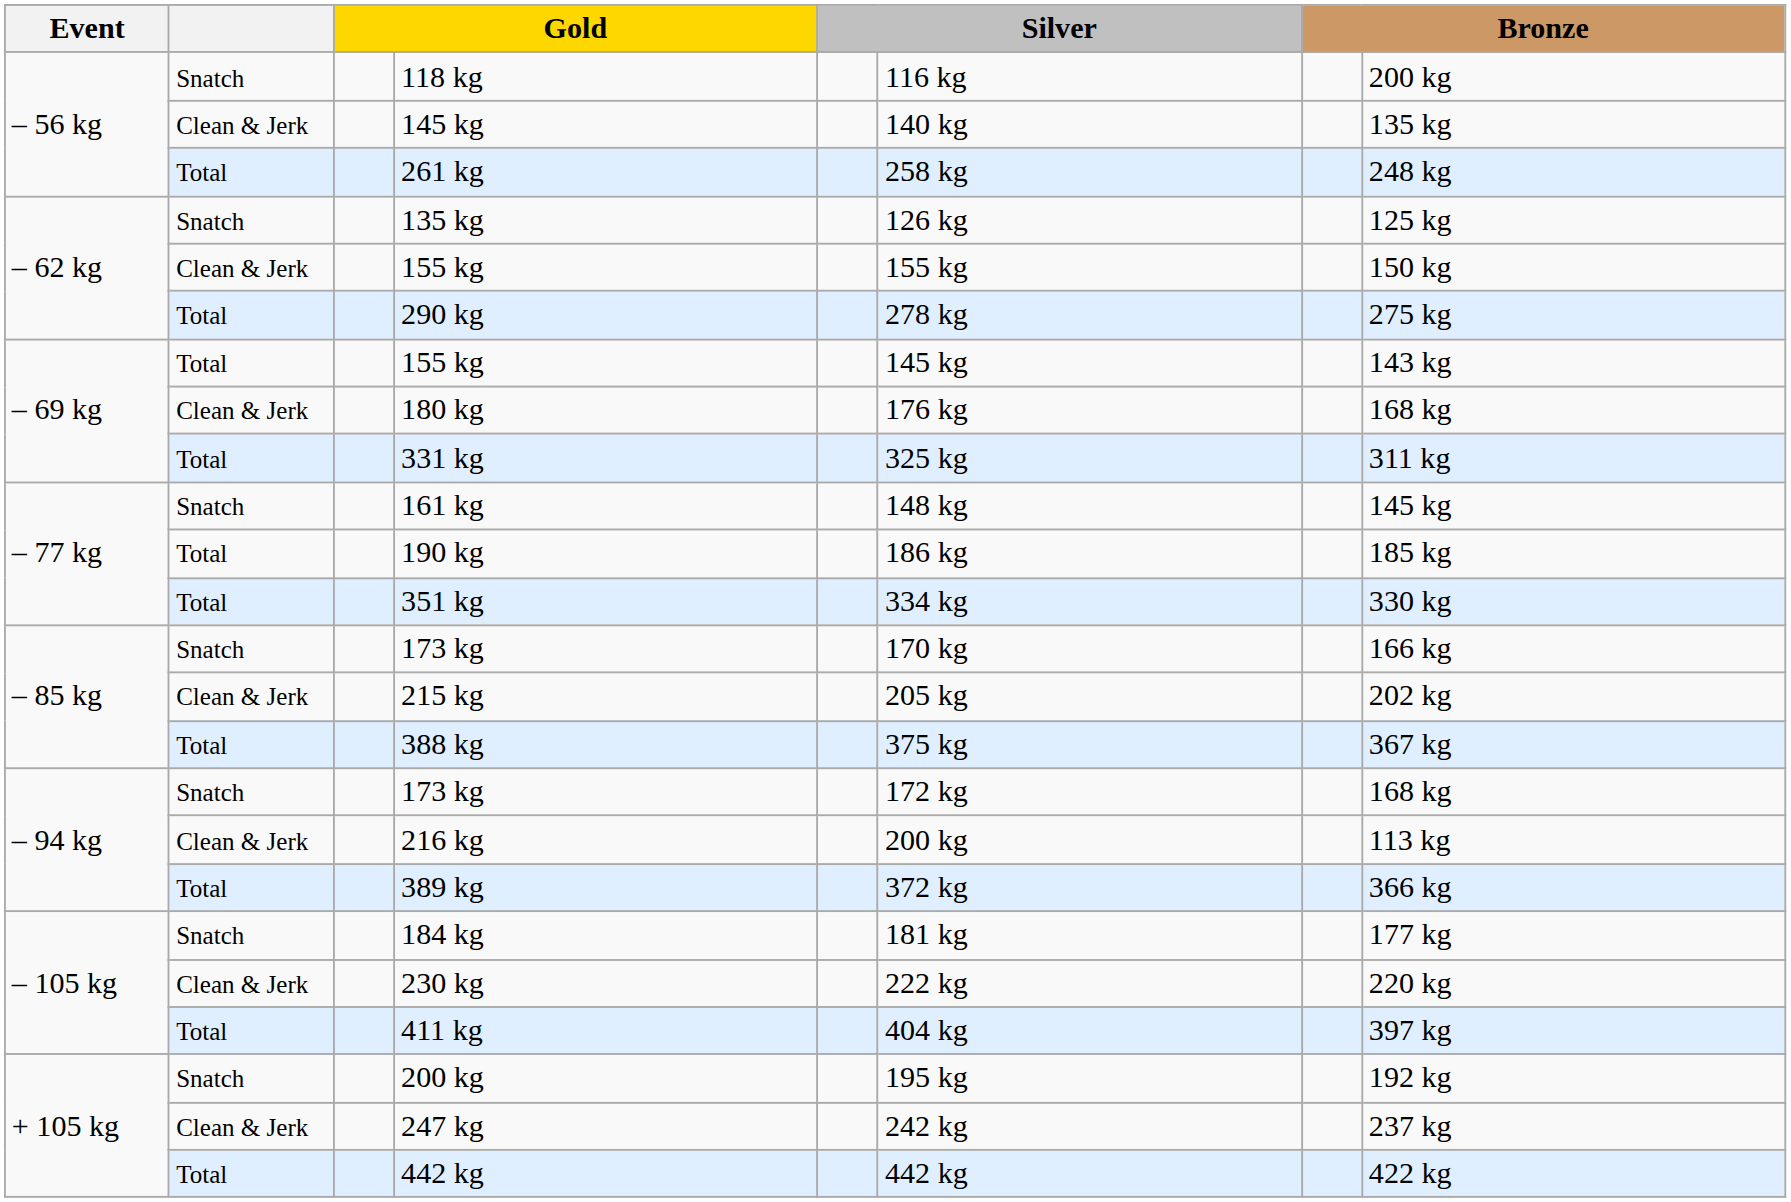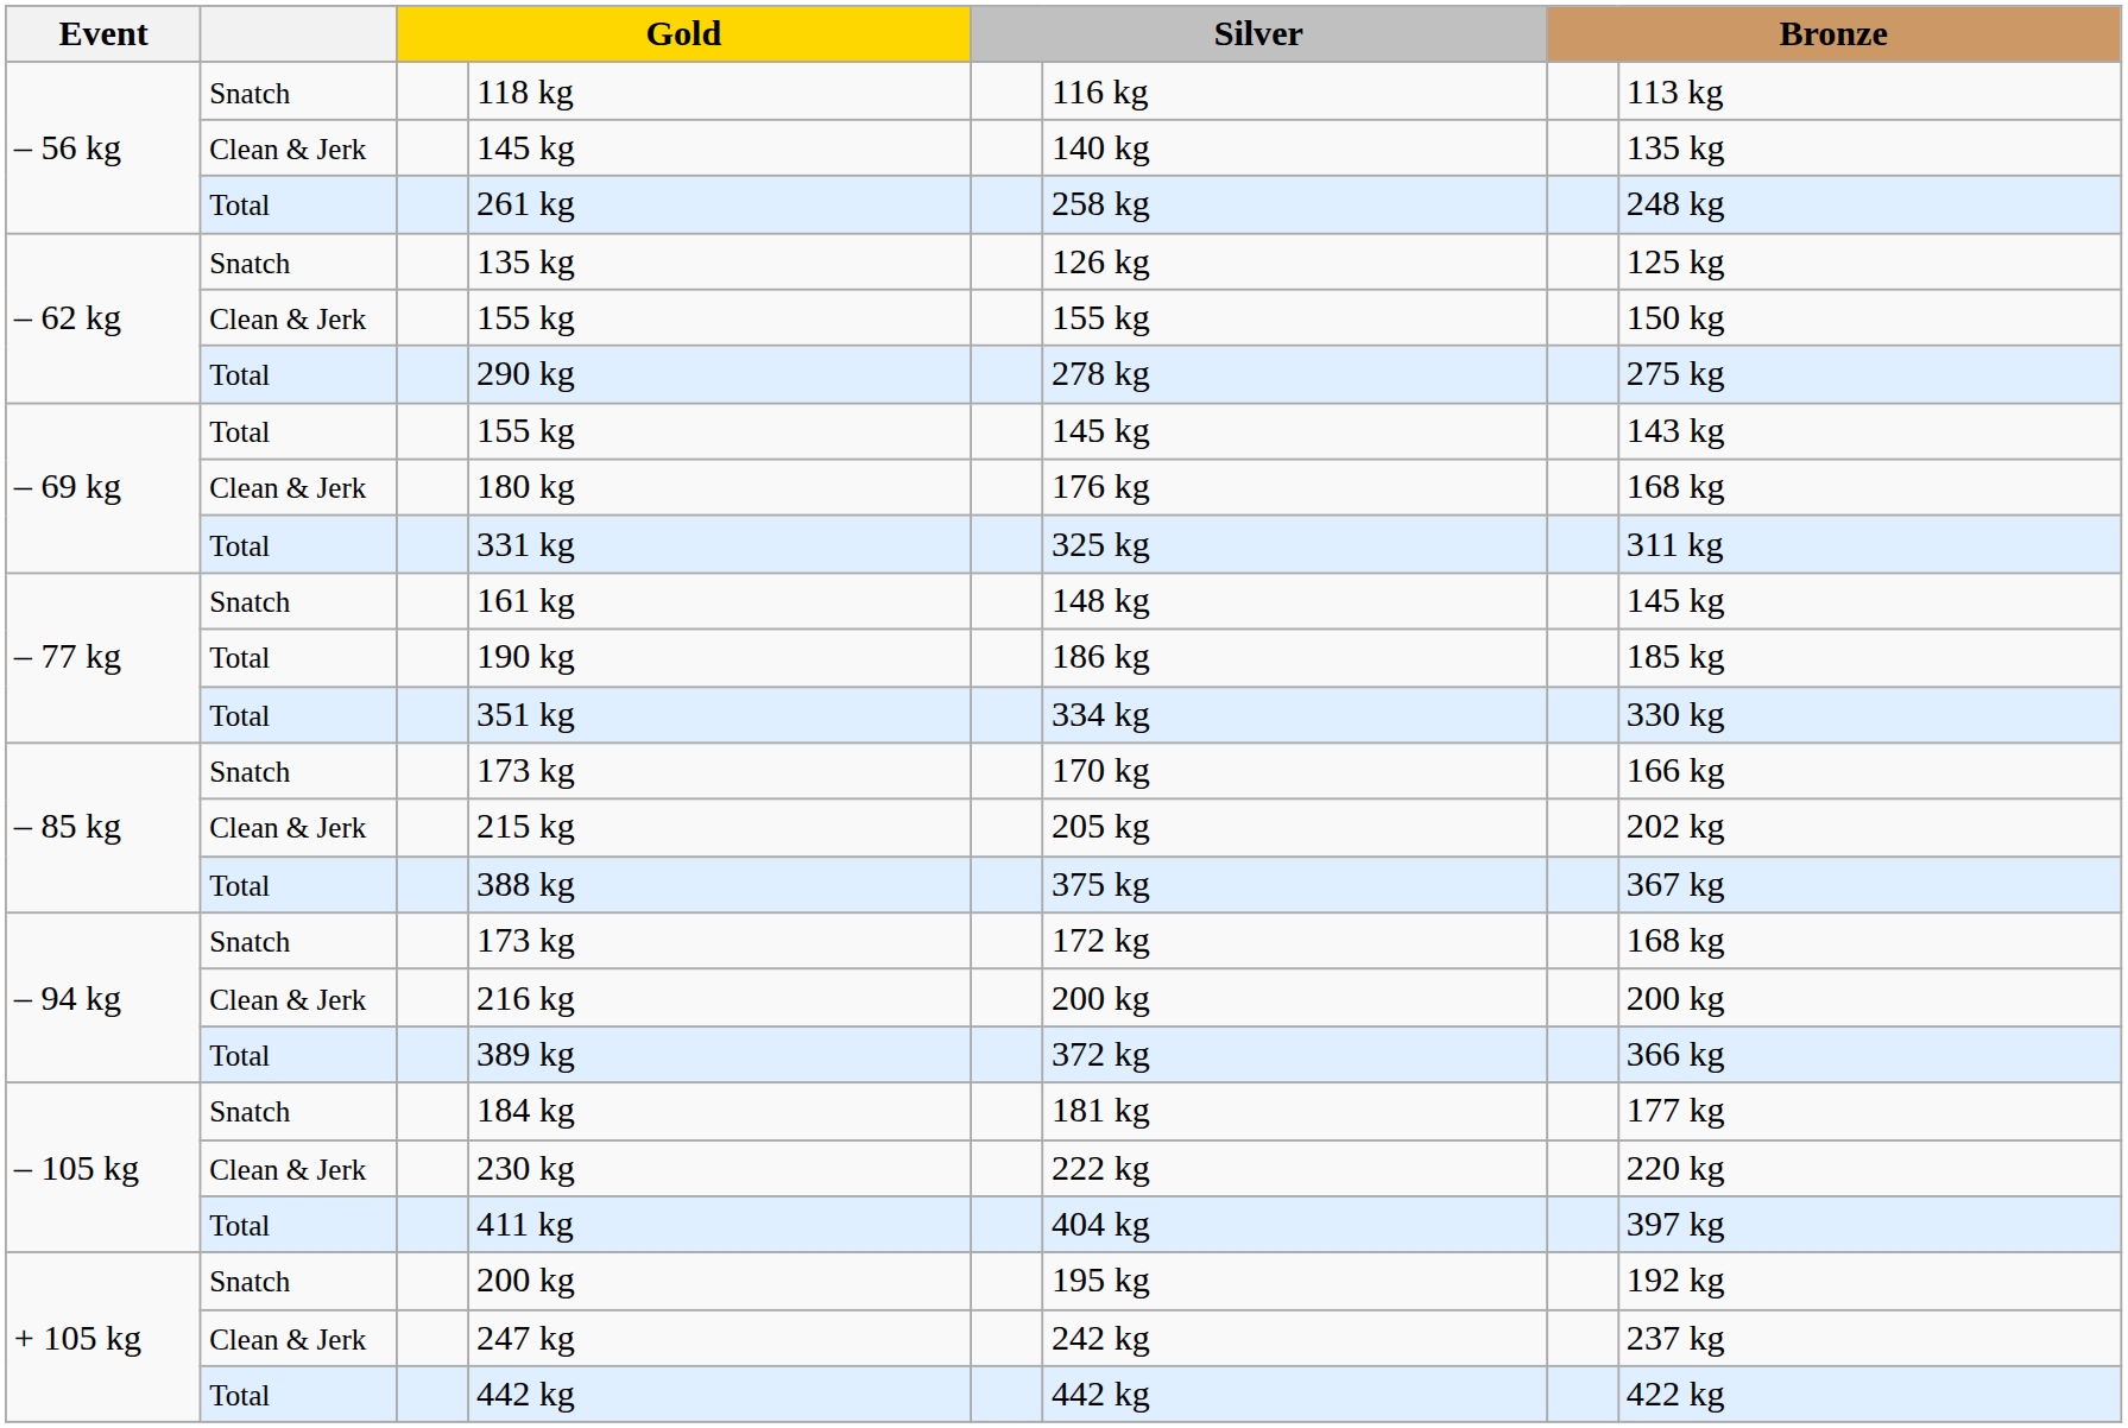118 kg | column 8: 200 kg -> 113 kg
216 kg | column 8: 113 kg -> 200 kg
